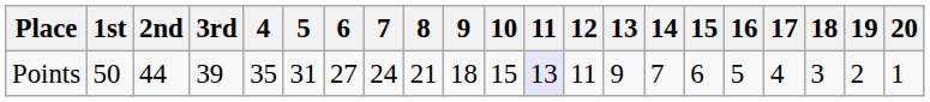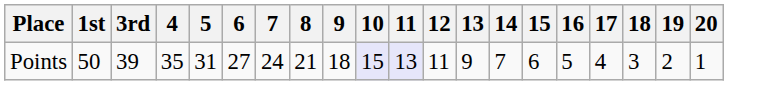- column: 2nd | 44
Points | 10: no background -> lavender background
